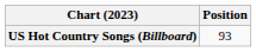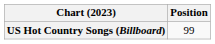US Hot Country Songs (Billboard) | Position: 93 -> 99
